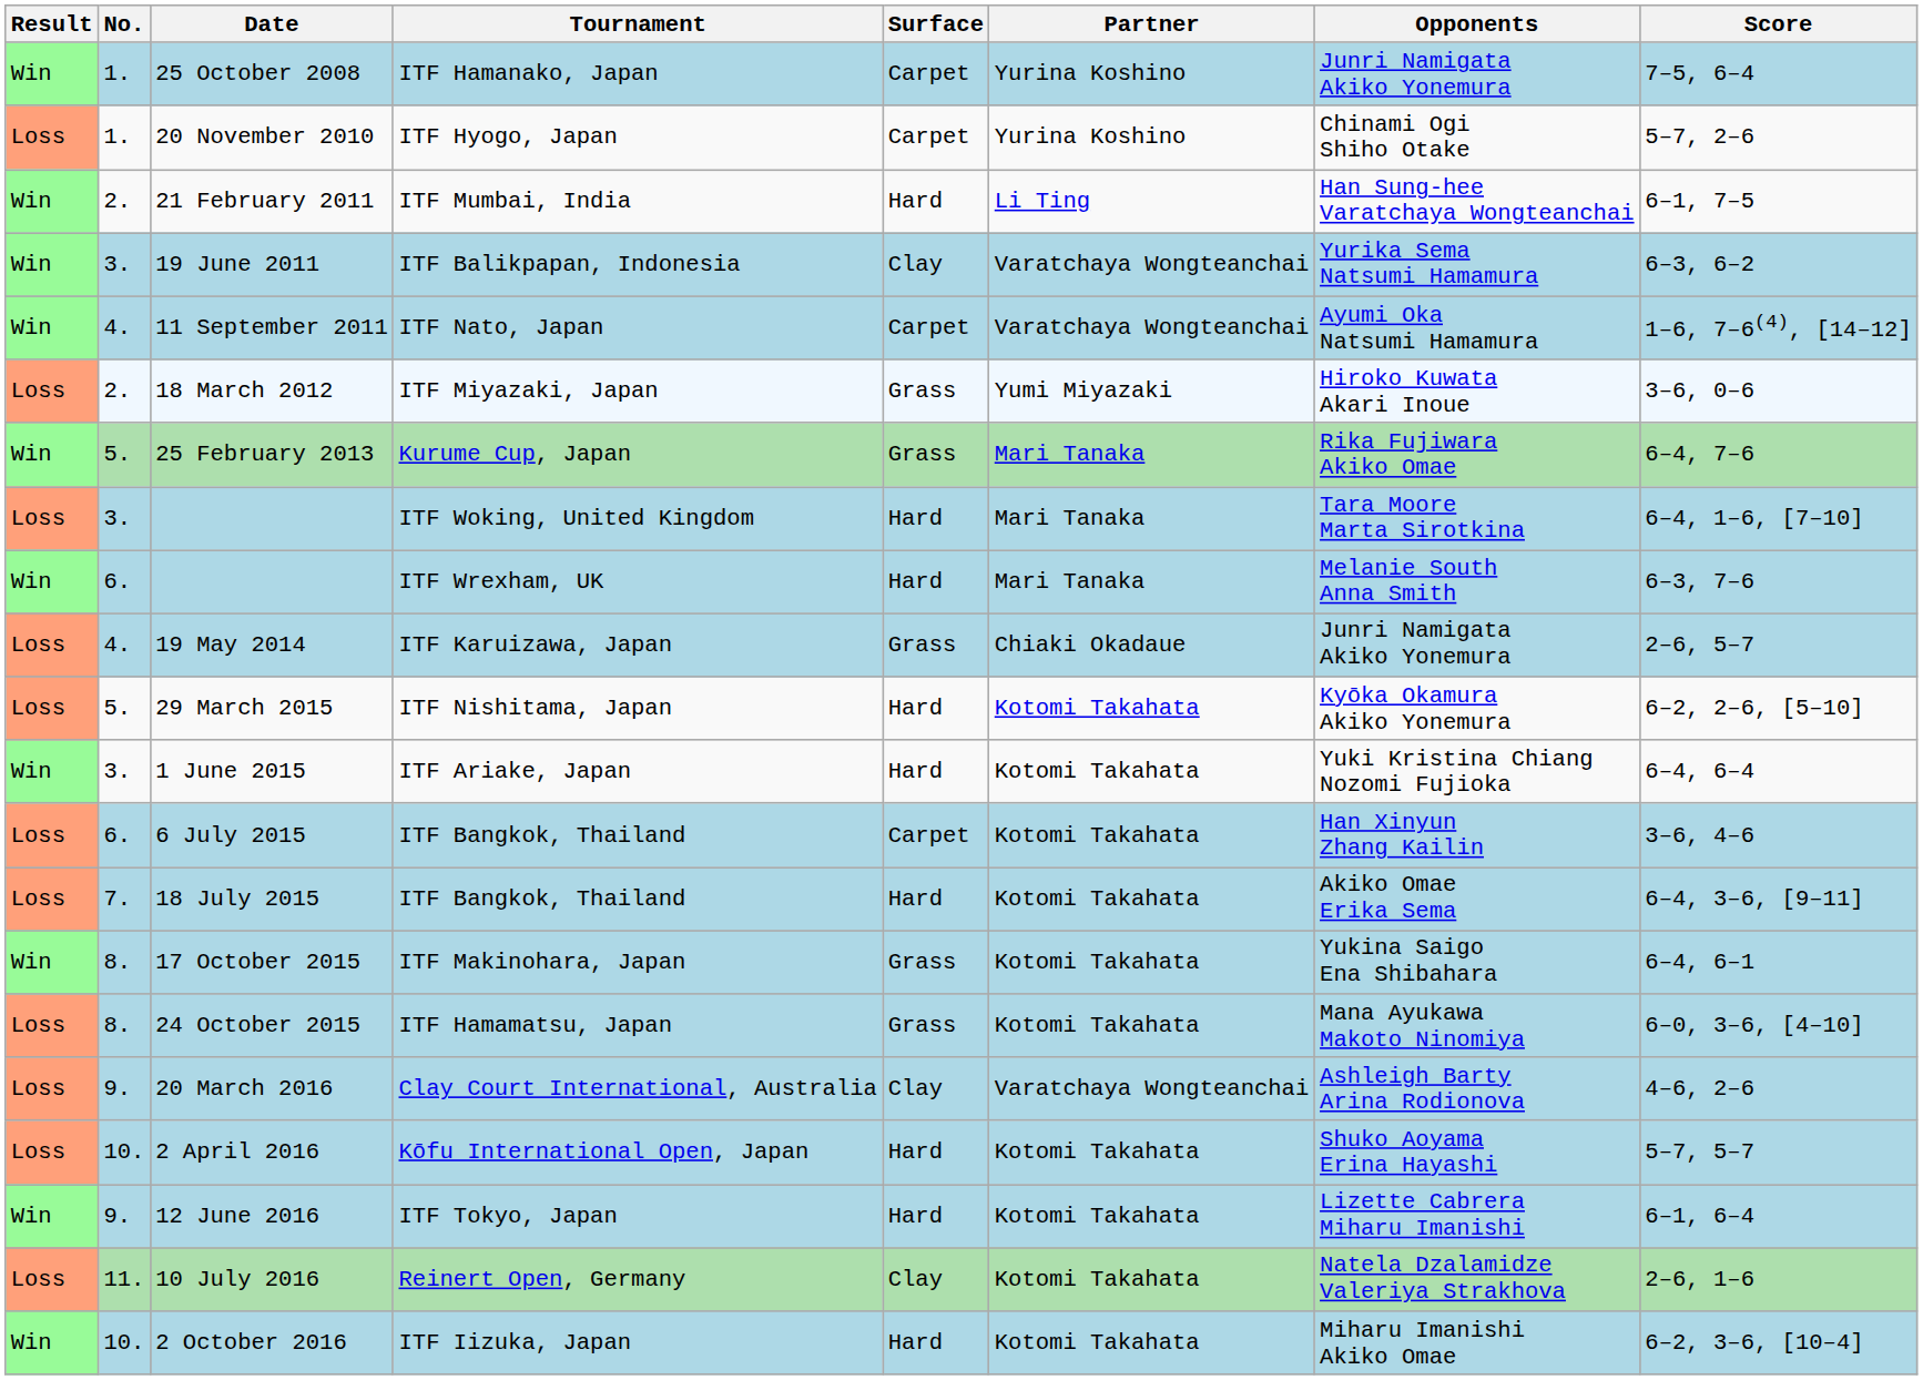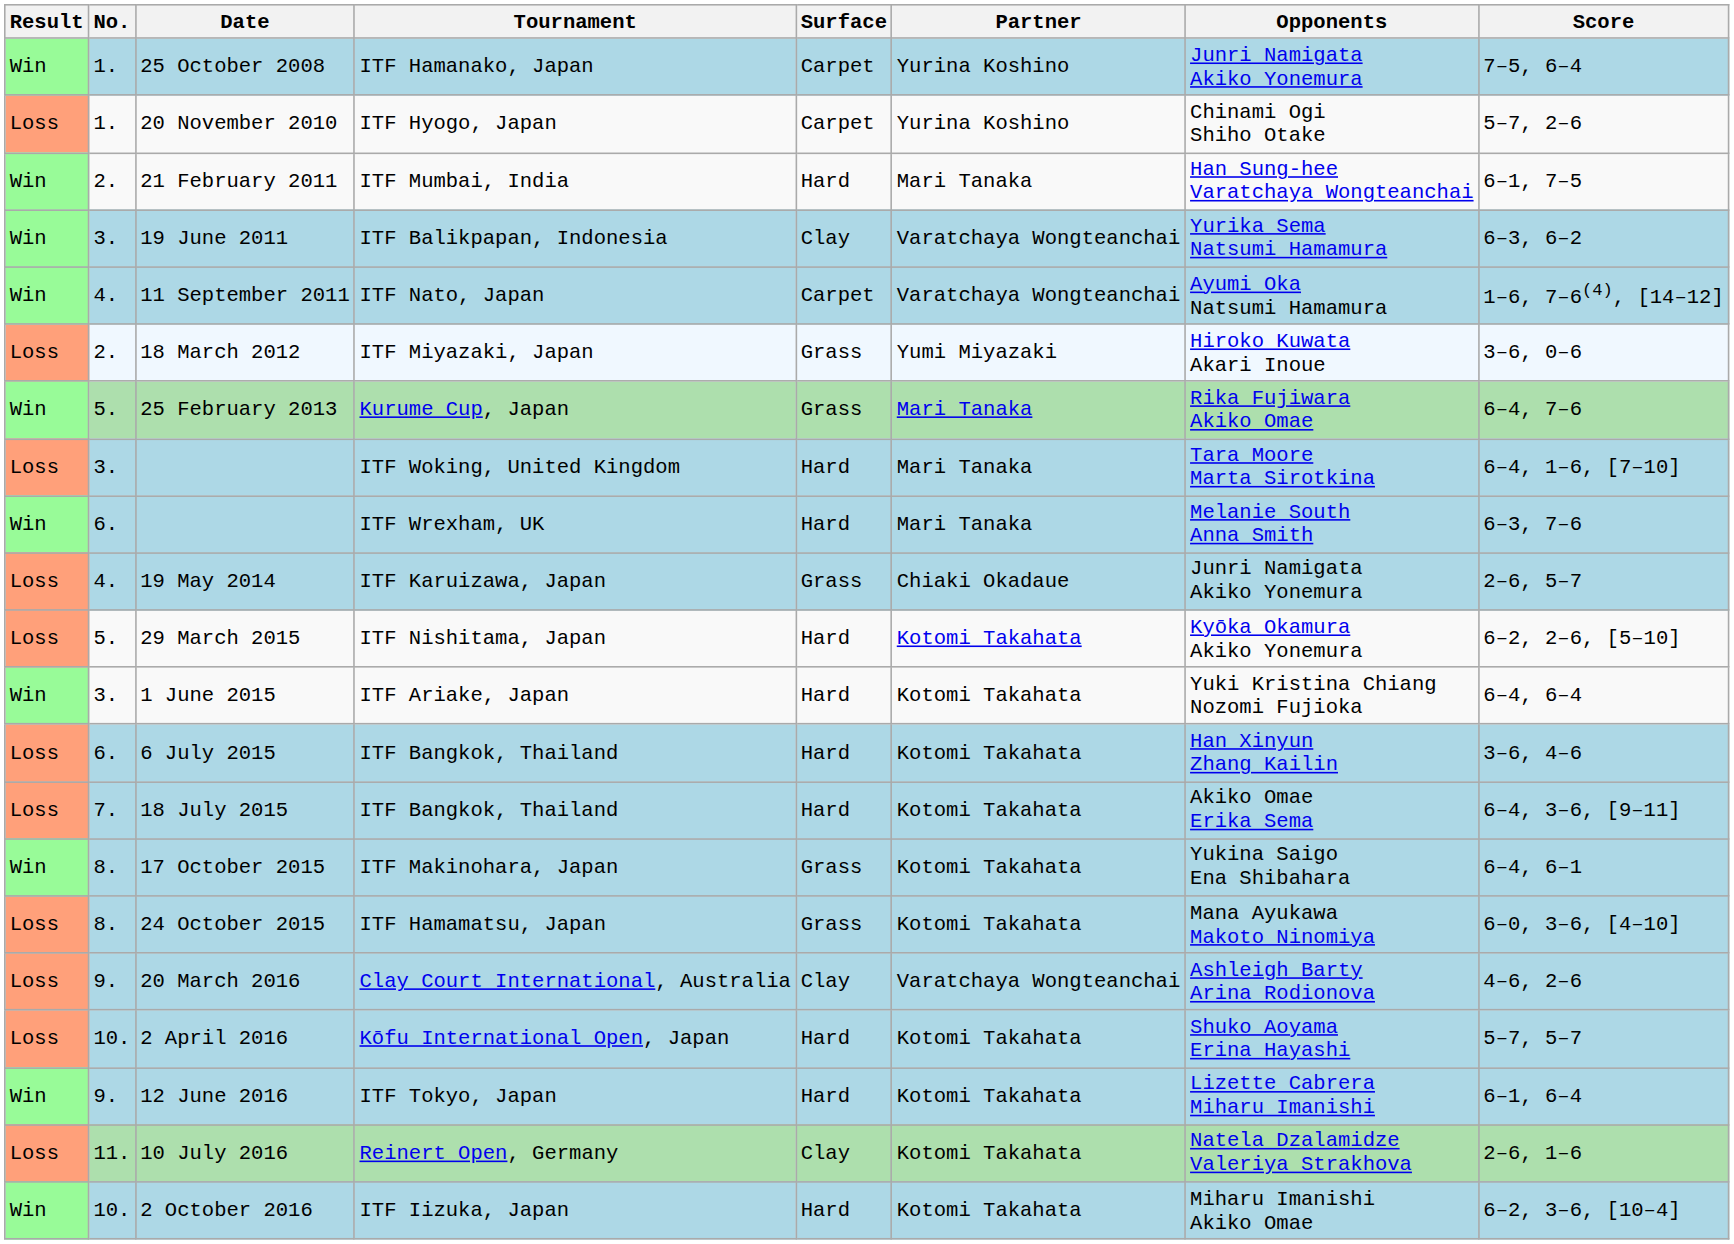21 February 2011 | Partner: Li Ting -> Mari Tanaka
6 July 2015 | Surface: Carpet -> Hard
